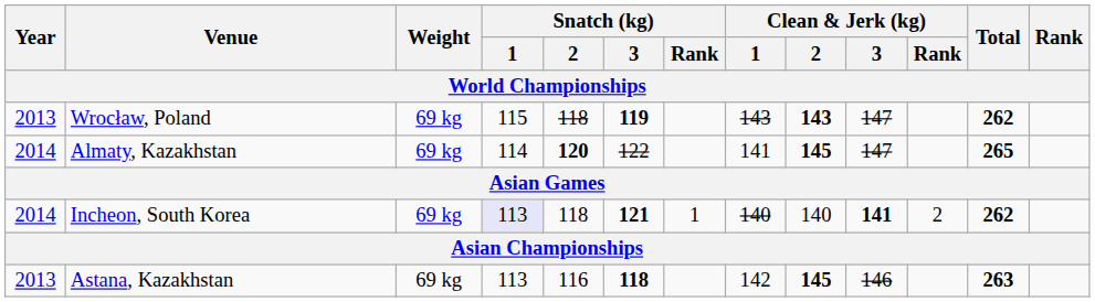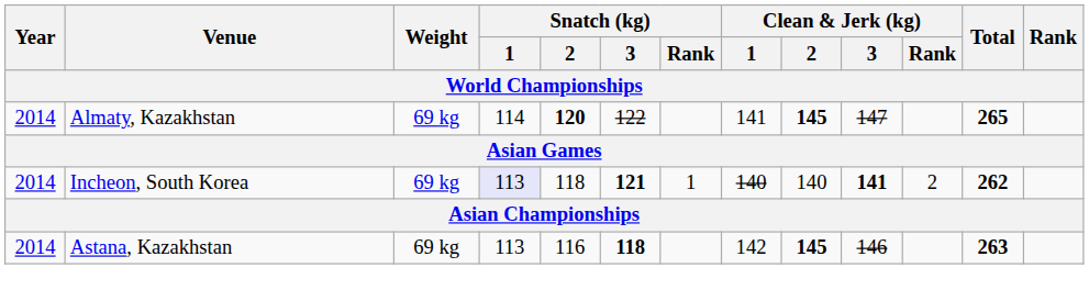- row: 2013 | Wrocław, Poland | 69 kg | 115 | 118 | 119 | 143 | 143 | 147 | 262
Astana, Kazakhstan | Year: 2013 -> 2014
